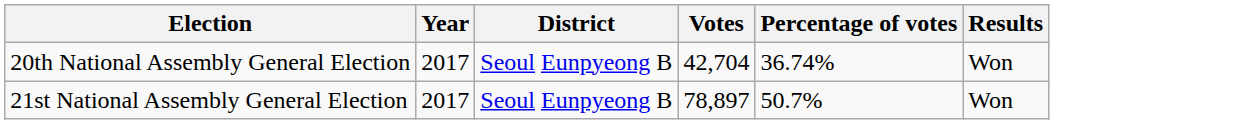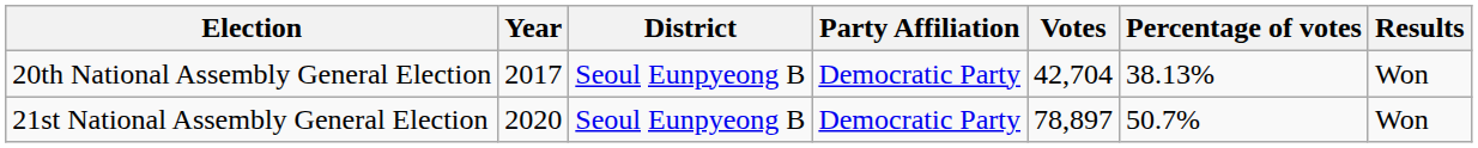+ column: Party Affiliation | Democratic Party | Democratic Party
20th National Assembly General Election | Percentage of votes: 36.74% -> 38.13%
21st National Assembly General Election | Year: 2017 -> 2020
